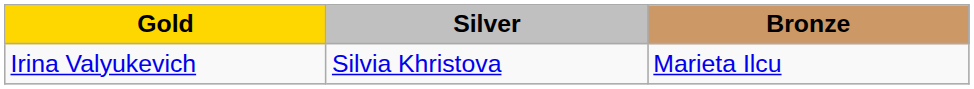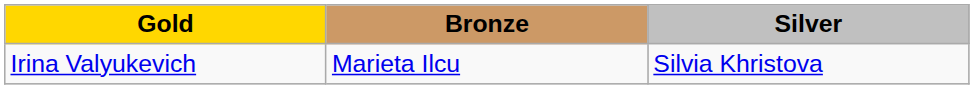columns swapped: Silver <-> Bronze
